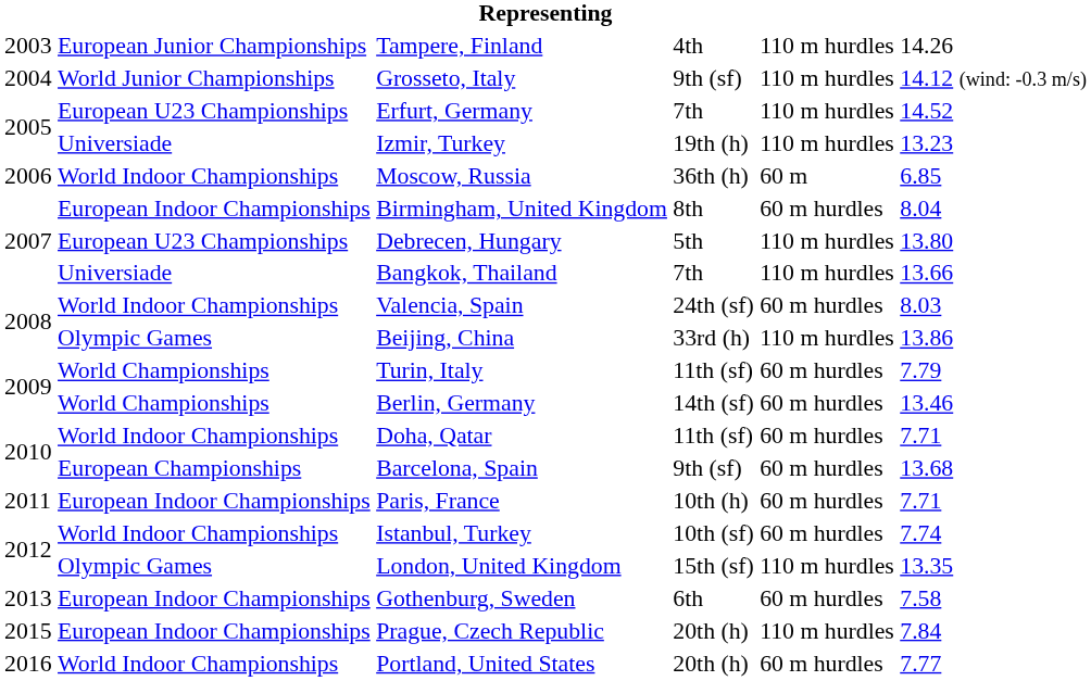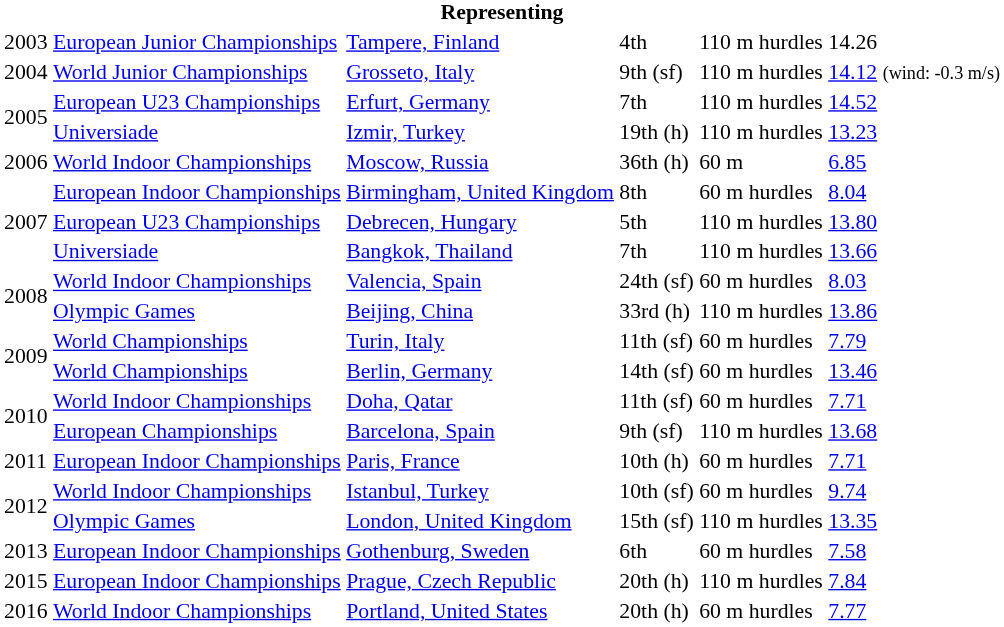Barcelona, Spain | column 5: 60 m hurdles -> 110 m hurdles
Istanbul, Turkey | column 6: 7.74 -> 9.74
